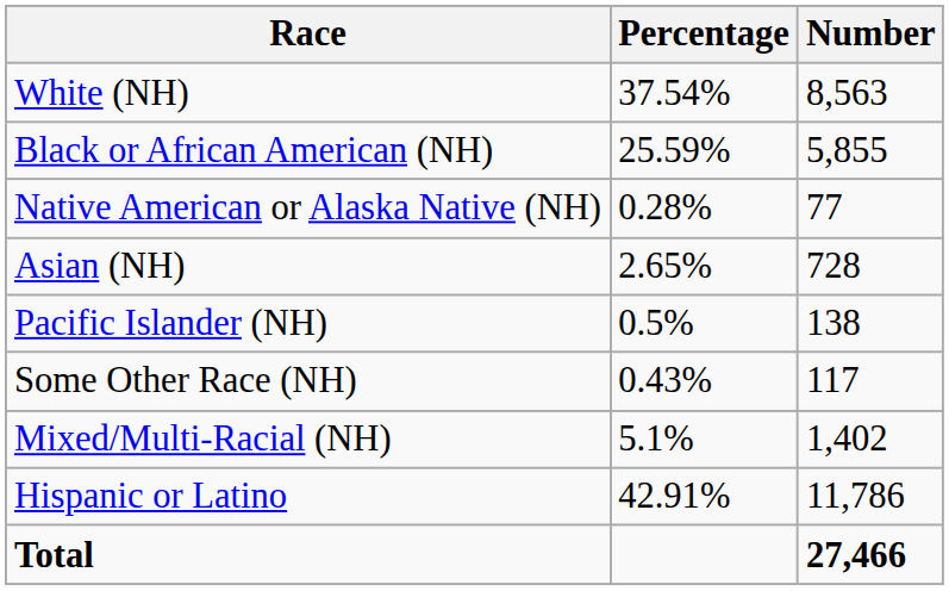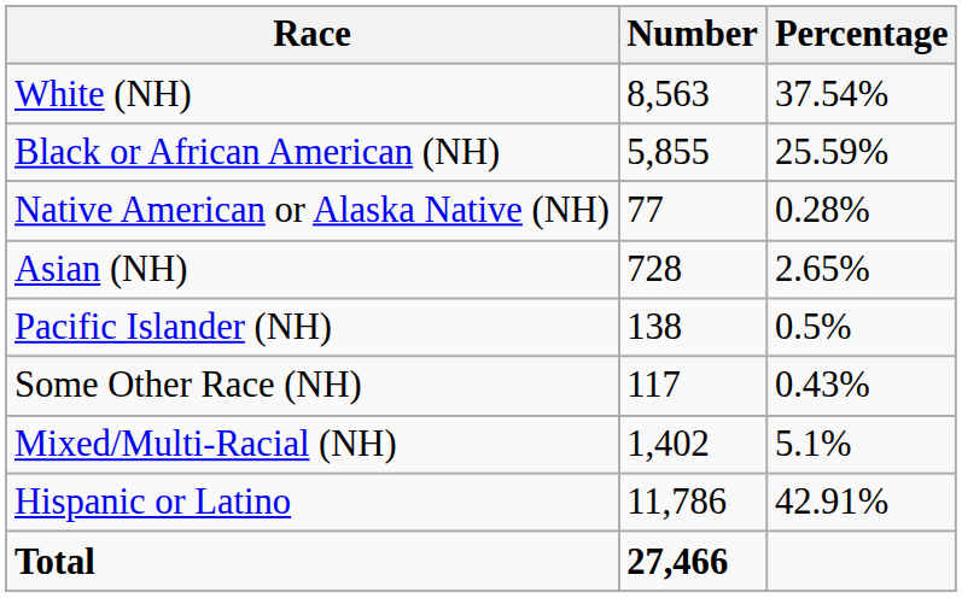columns swapped: Number <-> Percentage
